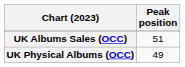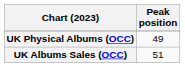rows swapped: UK Albums Sales (OCC) <-> UK Physical Albums (OCC)
